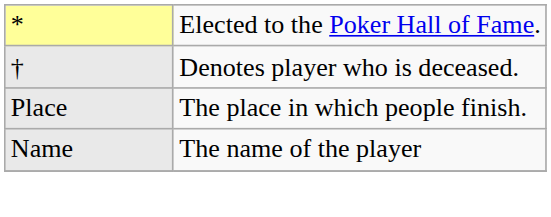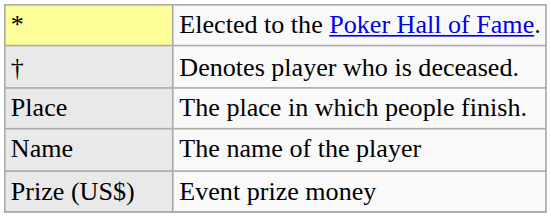+ row: Prize (US$) | Event prize money
